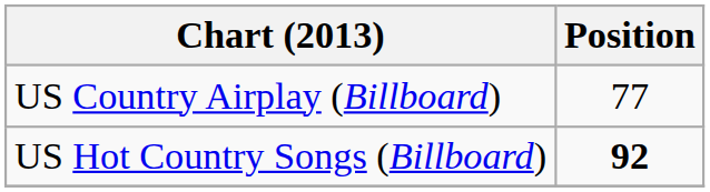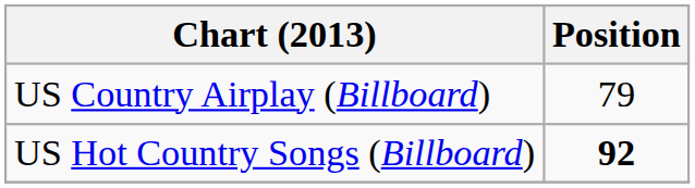US Country Airplay (Billboard) | Position: 77 -> 79
